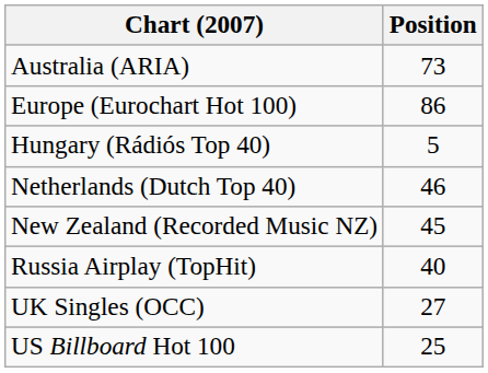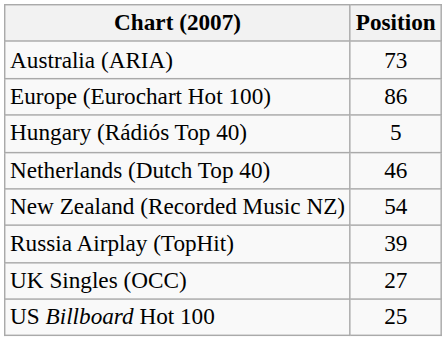New Zealand (Recorded Music NZ) | Position: 45 -> 54
Russia Airplay (TopHit) | Position: 40 -> 39
